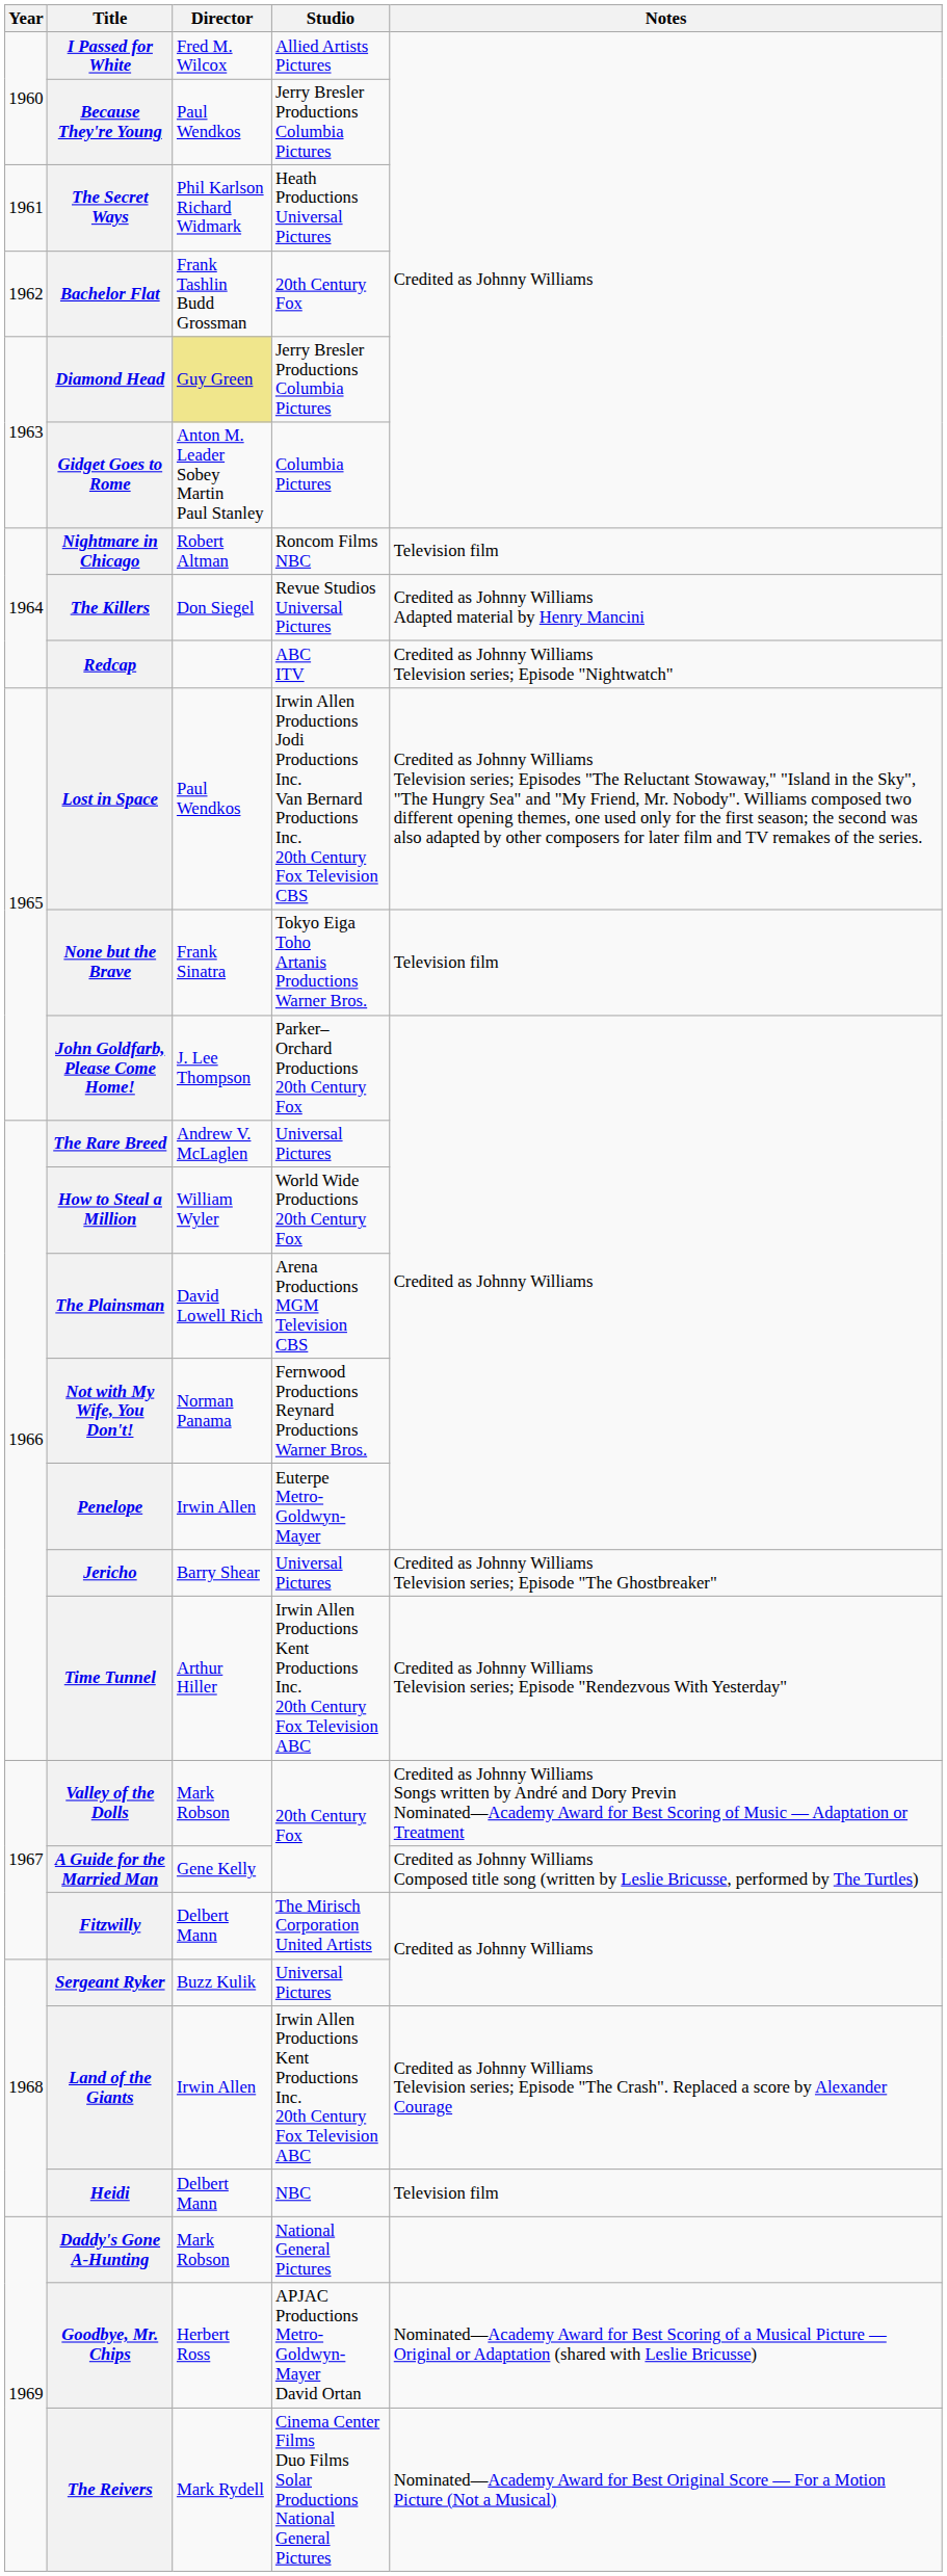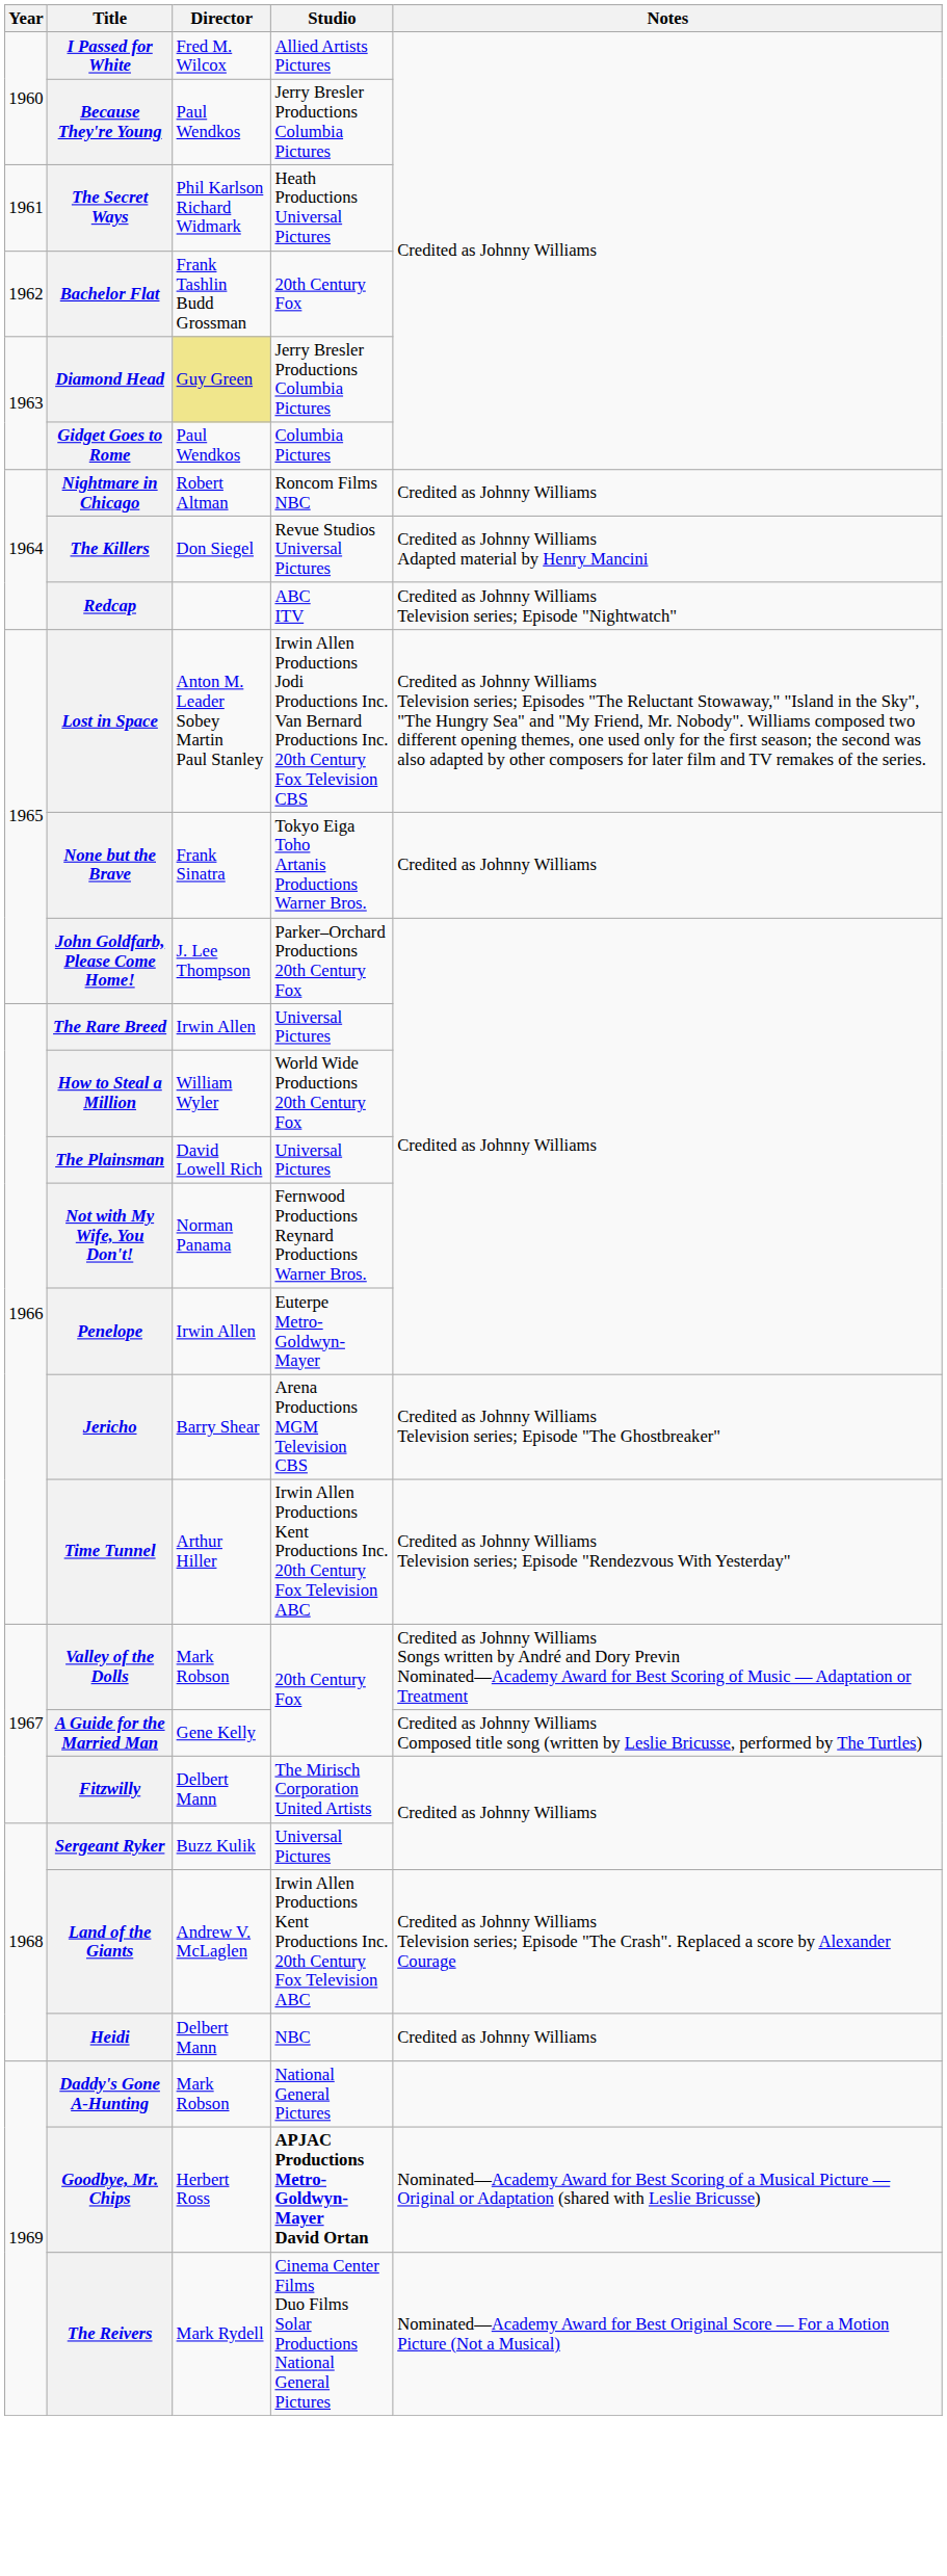Gidget Goes to Rome | Director: Anton M. Leader Sobey Martin Paul Stanley -> Paul Wendkos
Nightmare in Chicago | Notes: Television film -> Credited as Johnny Williams
Lost in Space | Director: Paul Wendkos -> Anton M. Leader Sobey Martin Paul Stanley
None but the Brave | Notes: Television film -> Credited as Johnny Williams
The Rare Breed | Director: Andrew V. McLaglen -> Irwin Allen
The Plainsman | Studio: Arena Productions MGM Television CBS -> Universal Pictures
Jericho | Studio: Universal Pictures -> Arena Productions MGM Television CBS
Land of the Giants | Director: Irwin Allen -> Andrew V. McLaglen
Heidi | Notes: Television film -> Credited as Johnny Williams
Goodbye, Mr. Chips | Studio: normal -> bold
